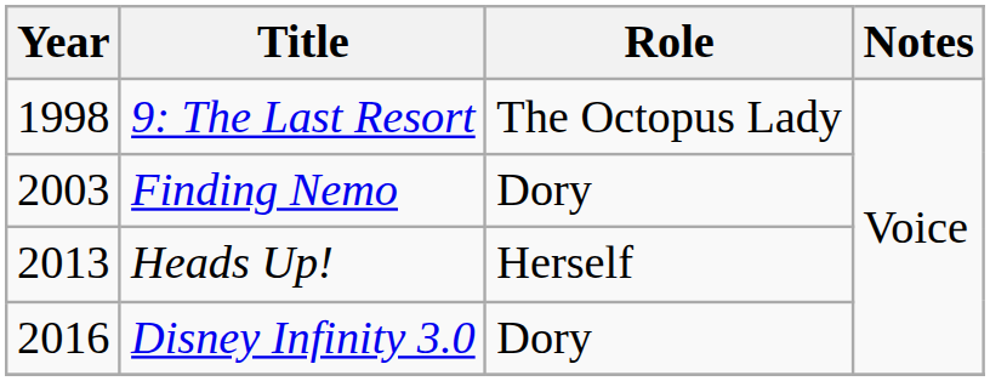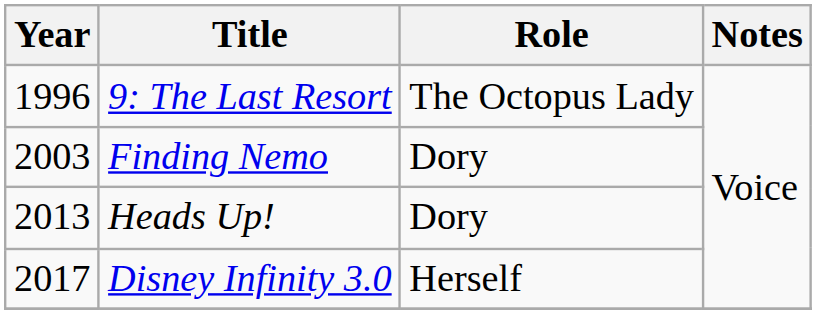9: The Last Resort | Year: 1998 -> 1996
Heads Up! | Role: Herself -> Dory
Disney Infinity 3.0 | Year: 2016 -> 2017
Disney Infinity 3.0 | Role: Dory -> Herself
